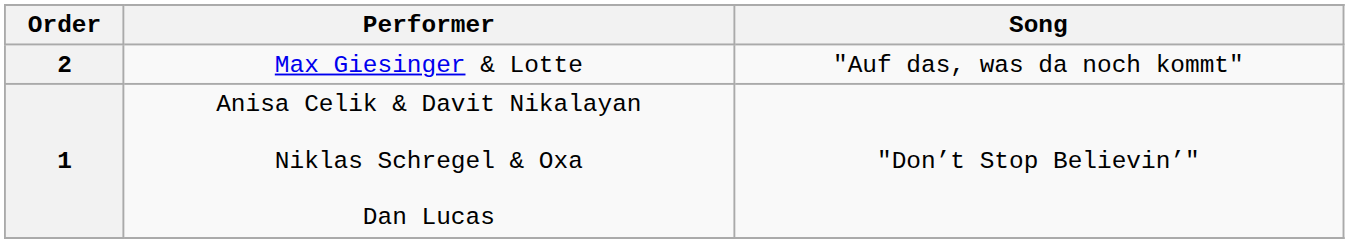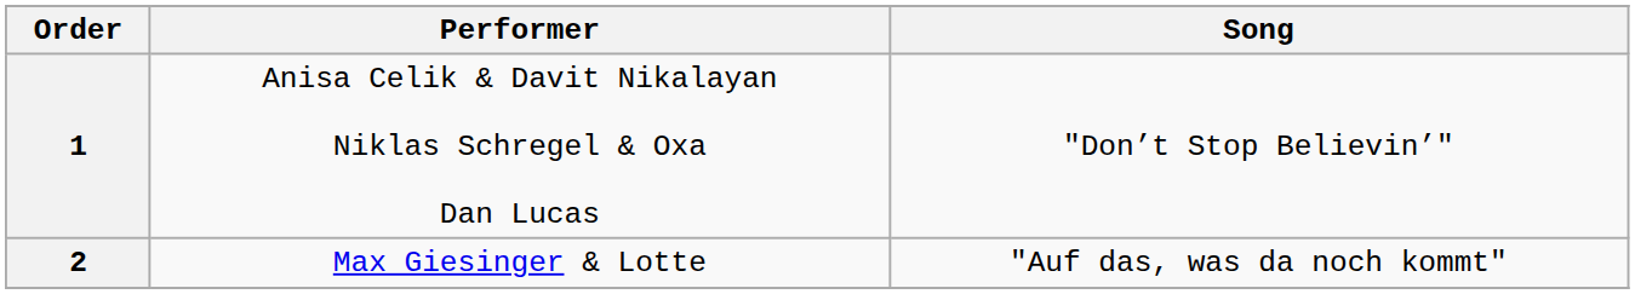rows swapped: 1 <-> 2
